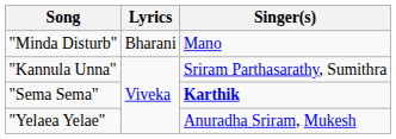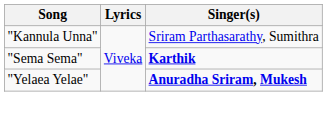- row: "Minda Disturb" | Bharani | Mano
"Yelaea Yelae" | Singer(s): normal -> bold
